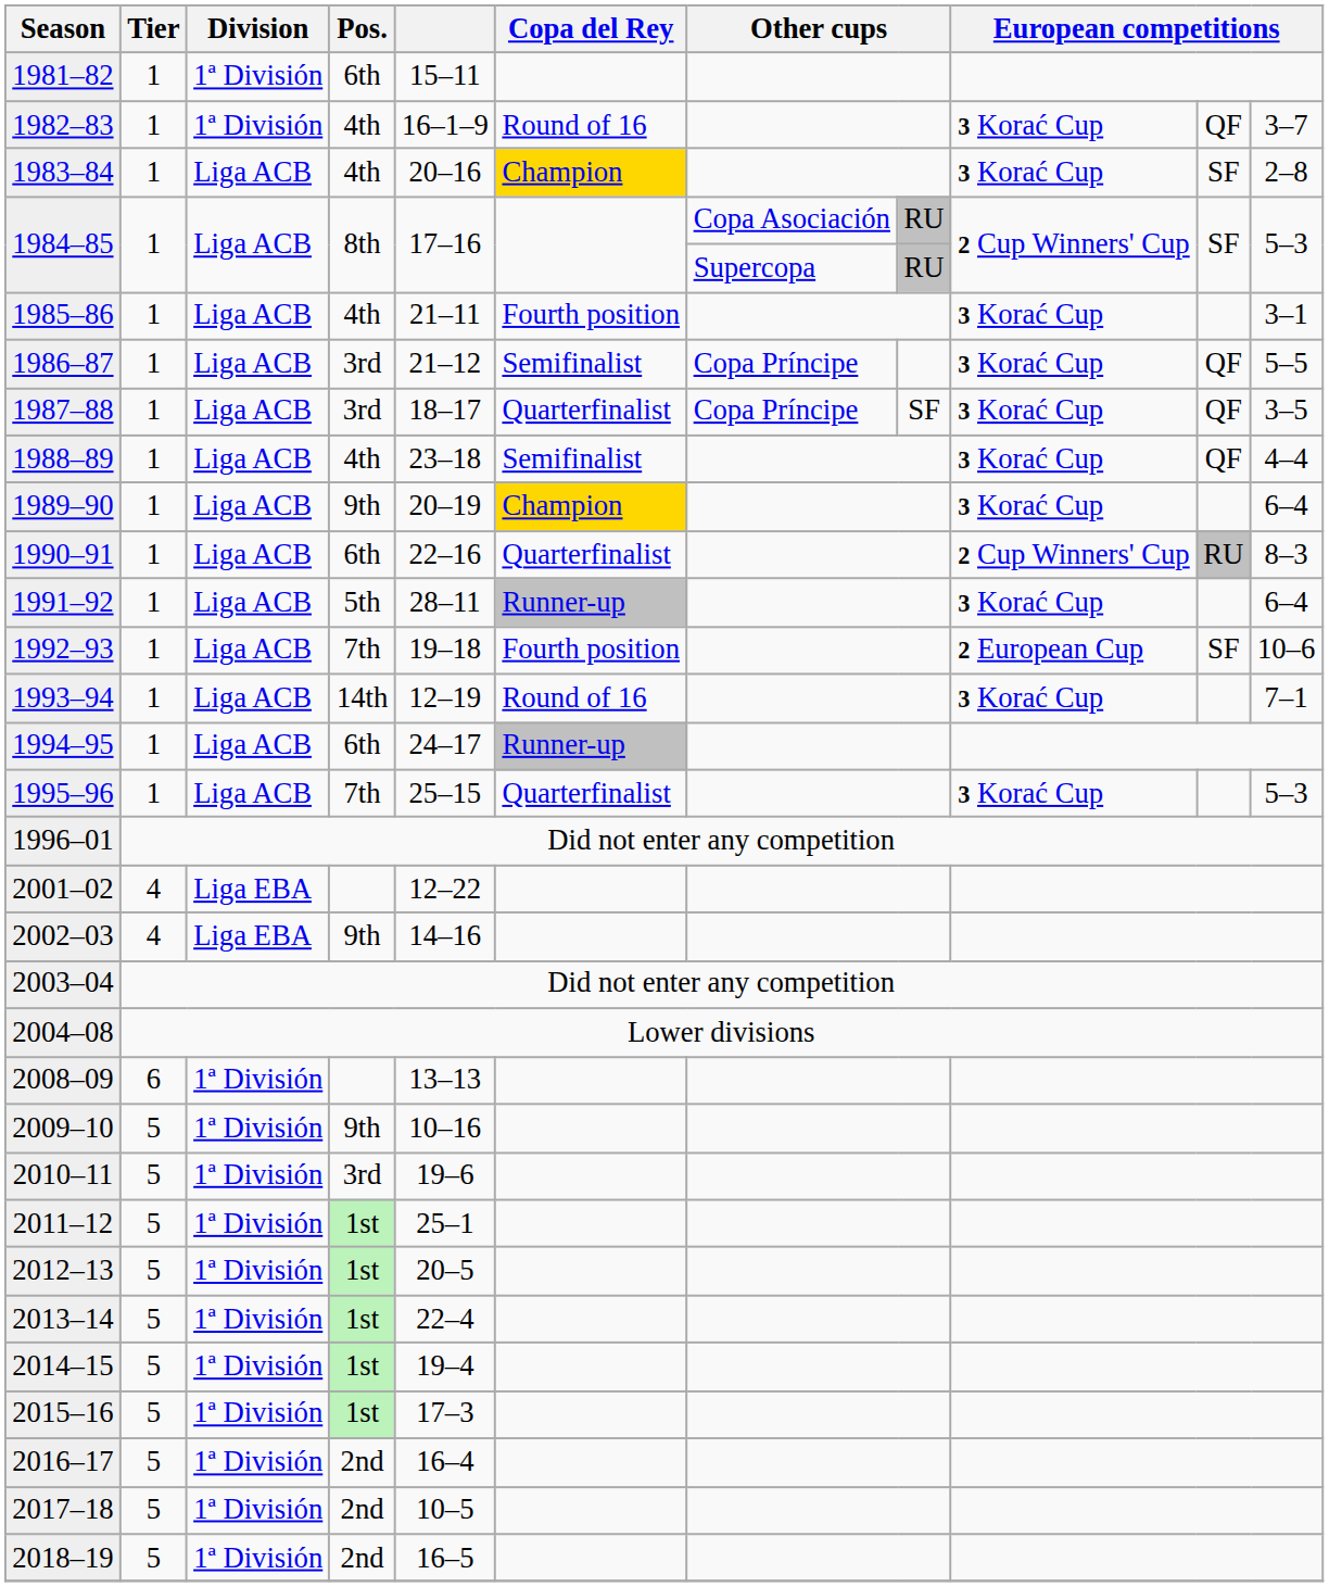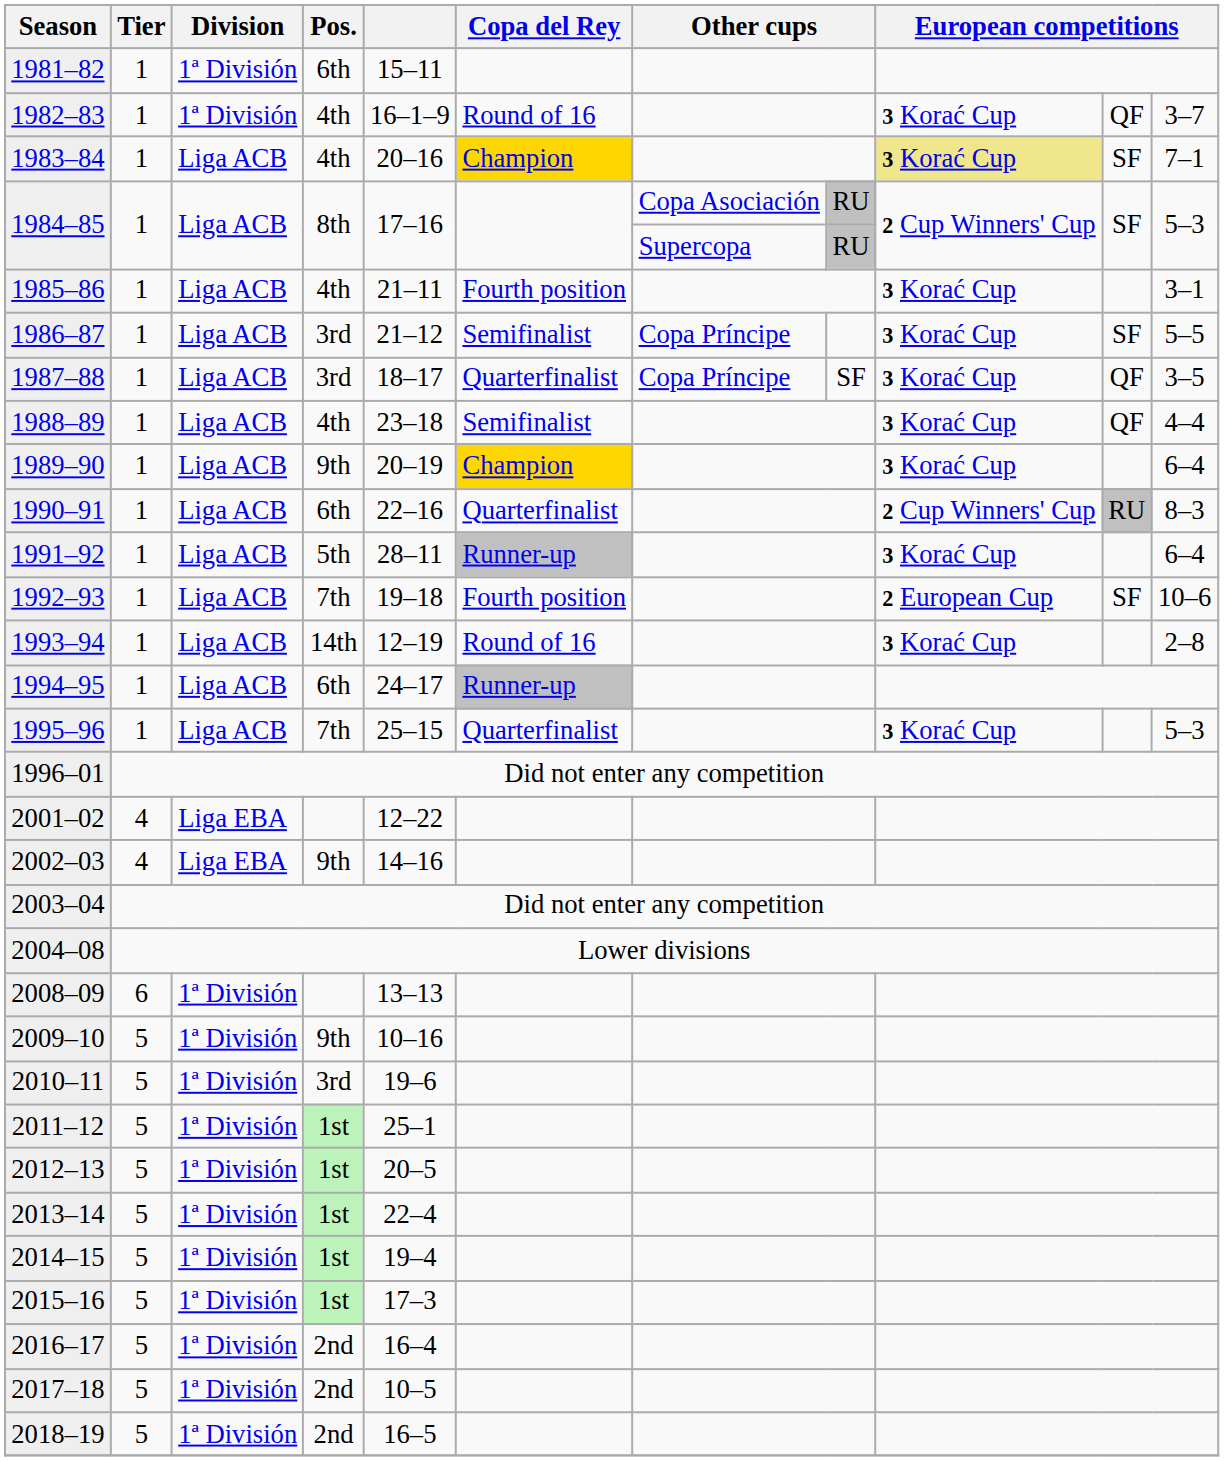1983–84 | column 9: no background -> khaki background
1983–84 | column 11: 2–8 -> 7–1
1986–87 | column 10: QF -> SF
1993–94 | column 11: 7–1 -> 2–8
